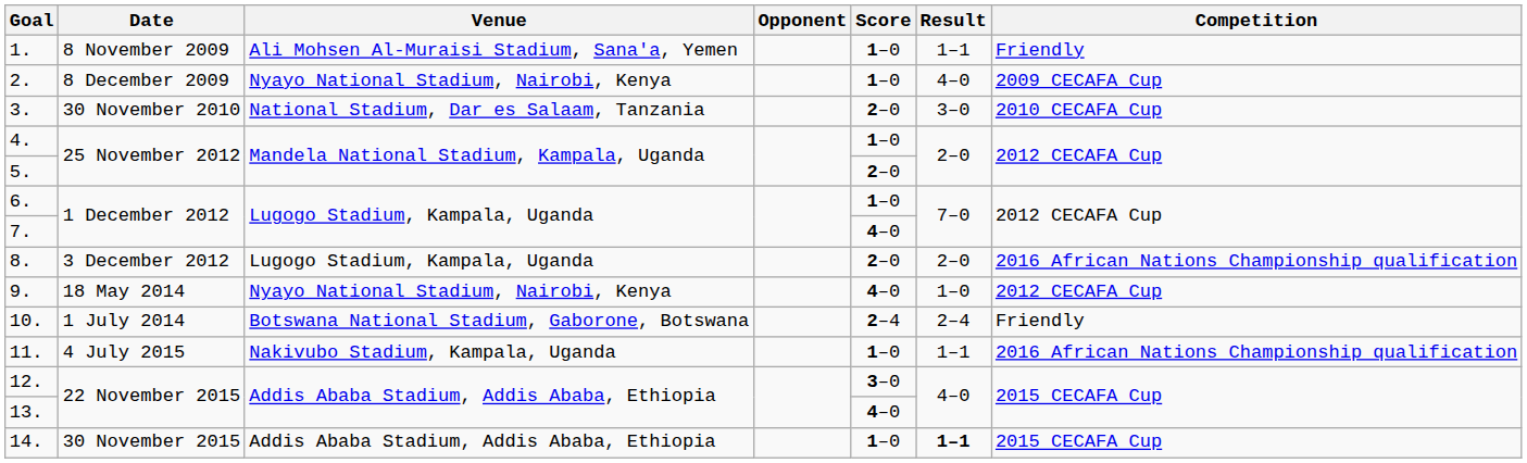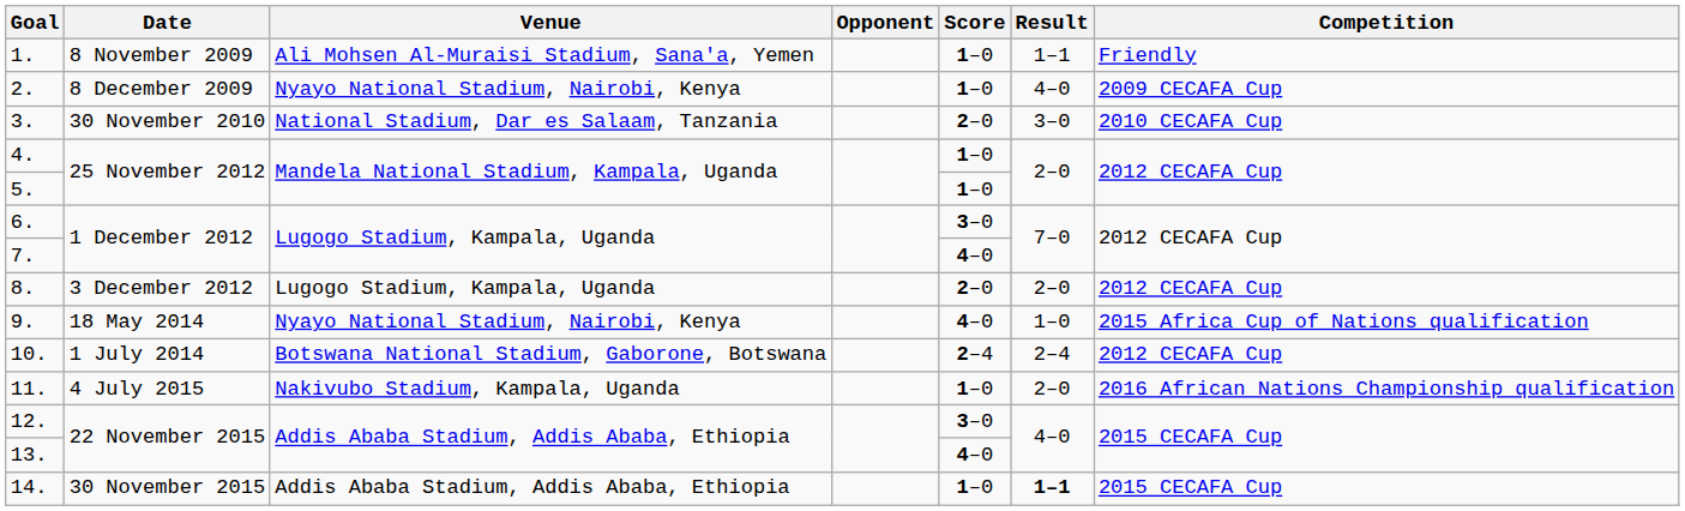5. | Score: 2–0 -> 1–0
6. | Score: 1–0 -> 3–0
8. | Competition: 2016 African Nations Championship qualification -> 2012 CECAFA Cup
9. | Competition: 2012 CECAFA Cup -> 2015 Africa Cup of Nations qualification
10. | Competition: Friendly -> 2012 CECAFA Cup
11. | Result: 1–1 -> 2–0
